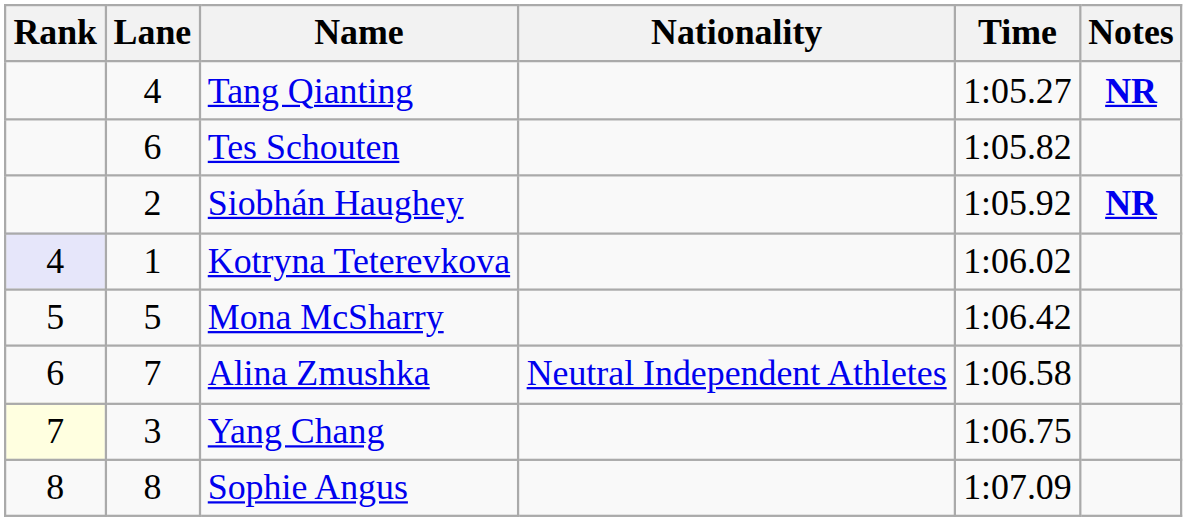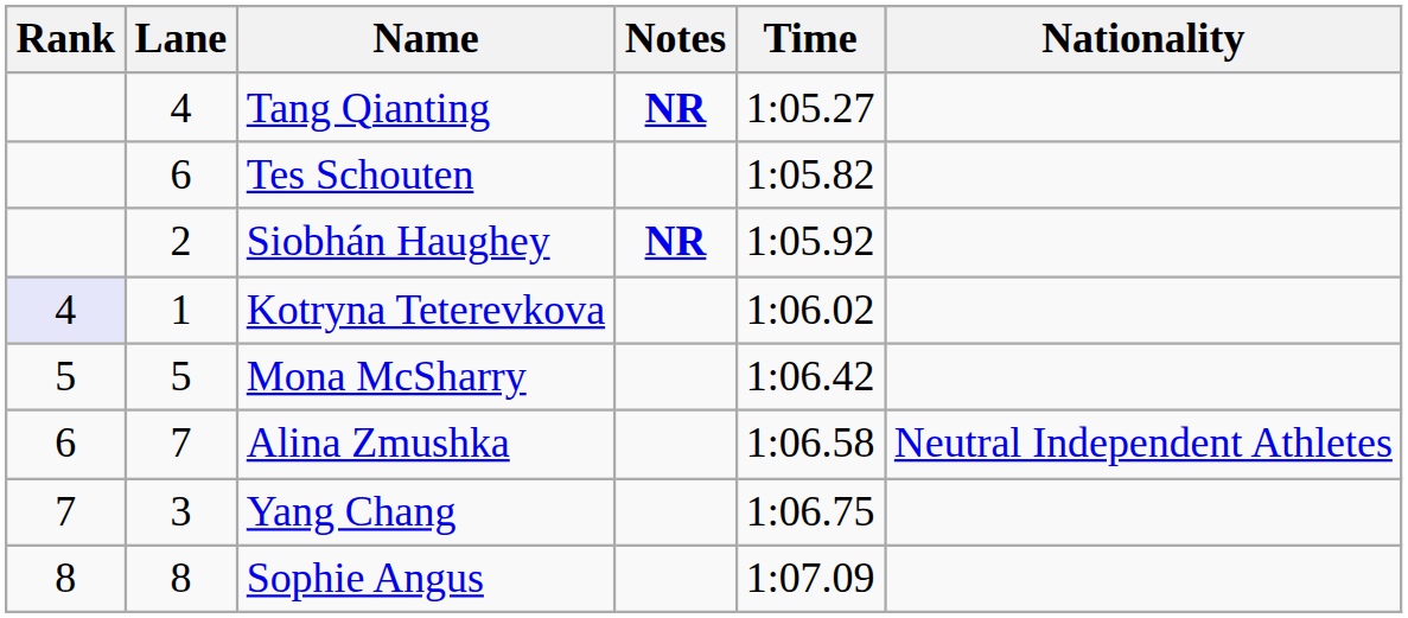columns swapped: Nationality <-> Notes
Yang Chang | Rank: lightyellow background -> no background
